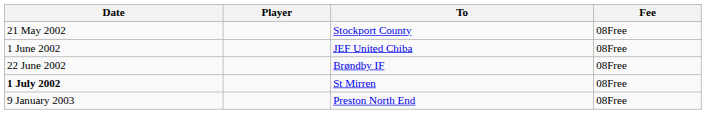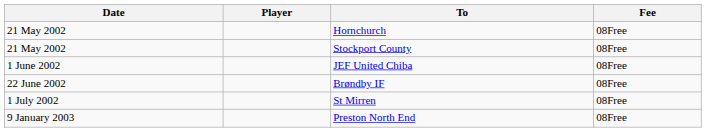+ row: 21 May 2002 | Hornchurch | 08Free
St Mirren | Date: bold -> normal
